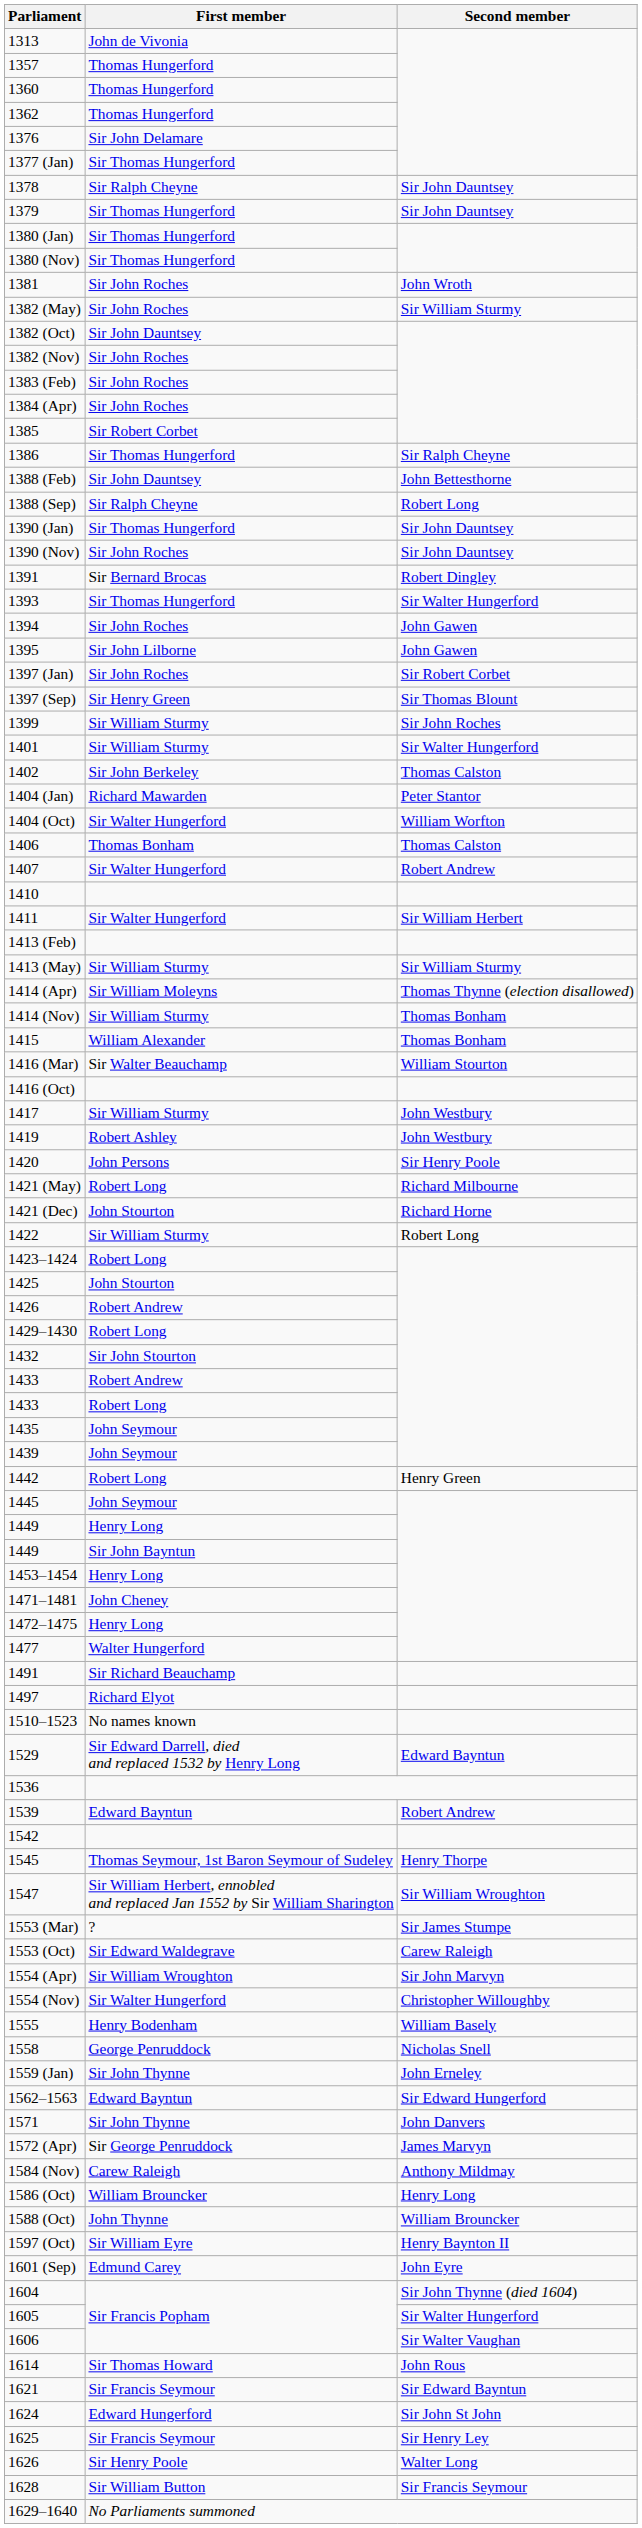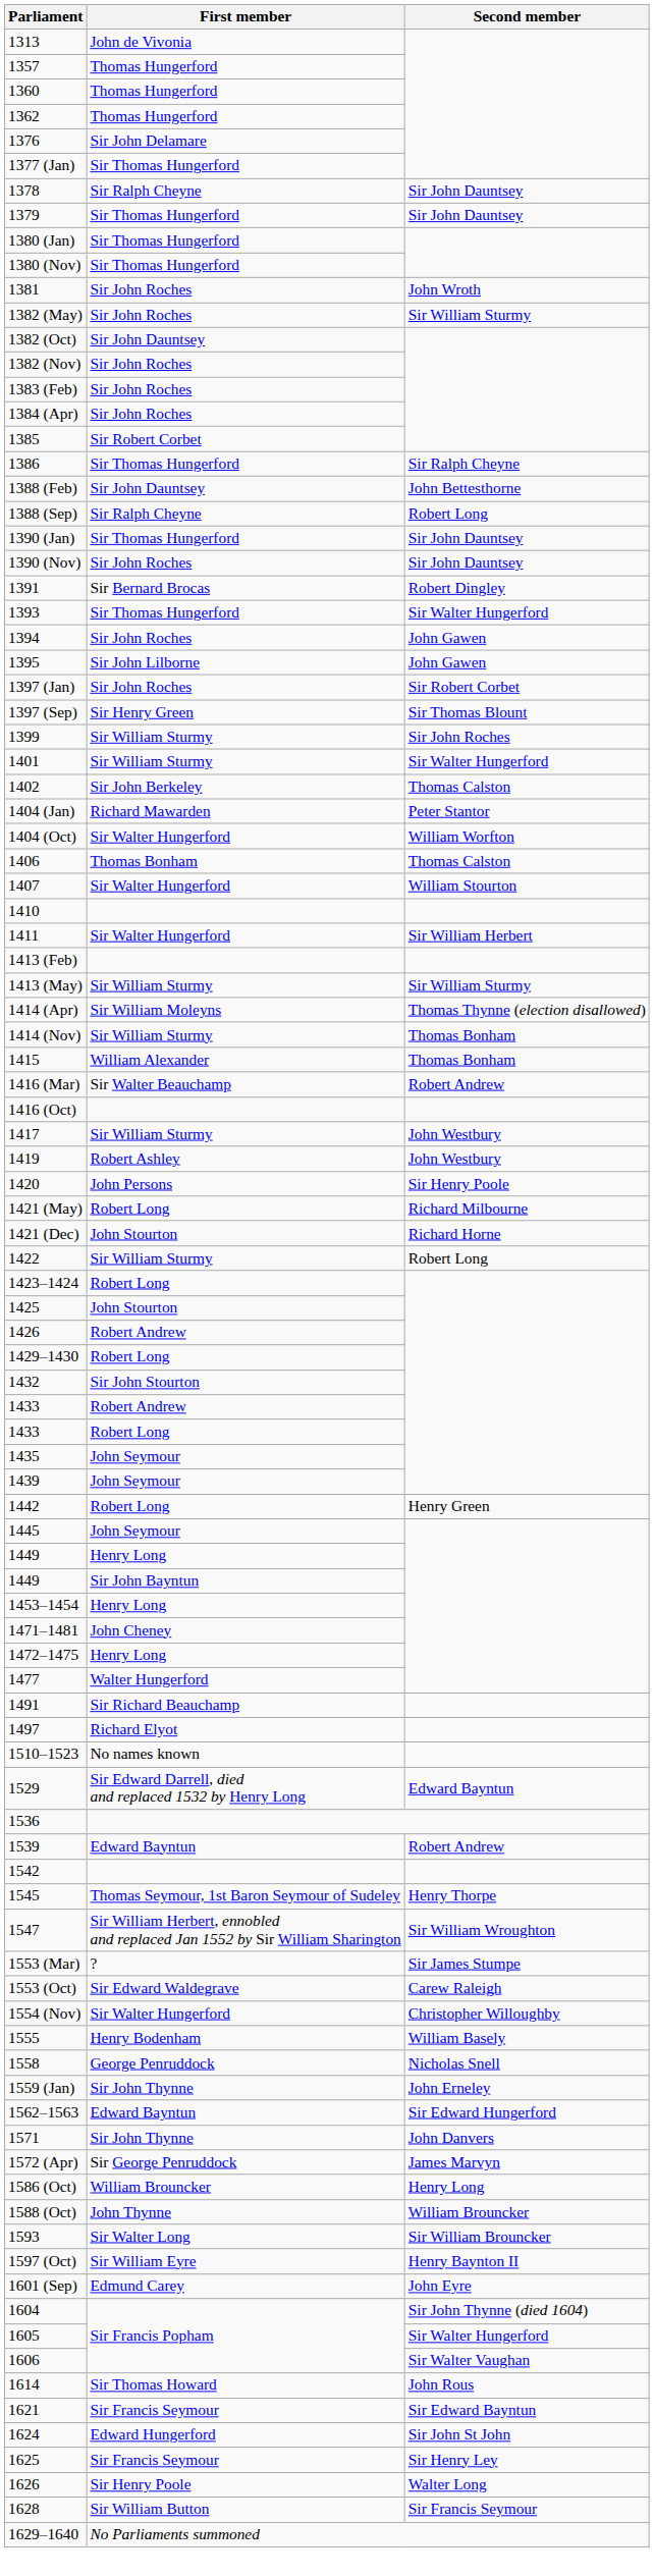1407 | Second member: Robert Andrew -> William Stourton
1416 (Mar) | Second member: William Stourton -> Robert Andrew
- row: 1554 (Apr) | Sir William Wroughton | Sir John Marvyn
- row: 1584 (Nov) | Carew Raleigh | Anthony Mildmay
+ row: 1593 | Sir Walter Long | Sir William Brouncker
